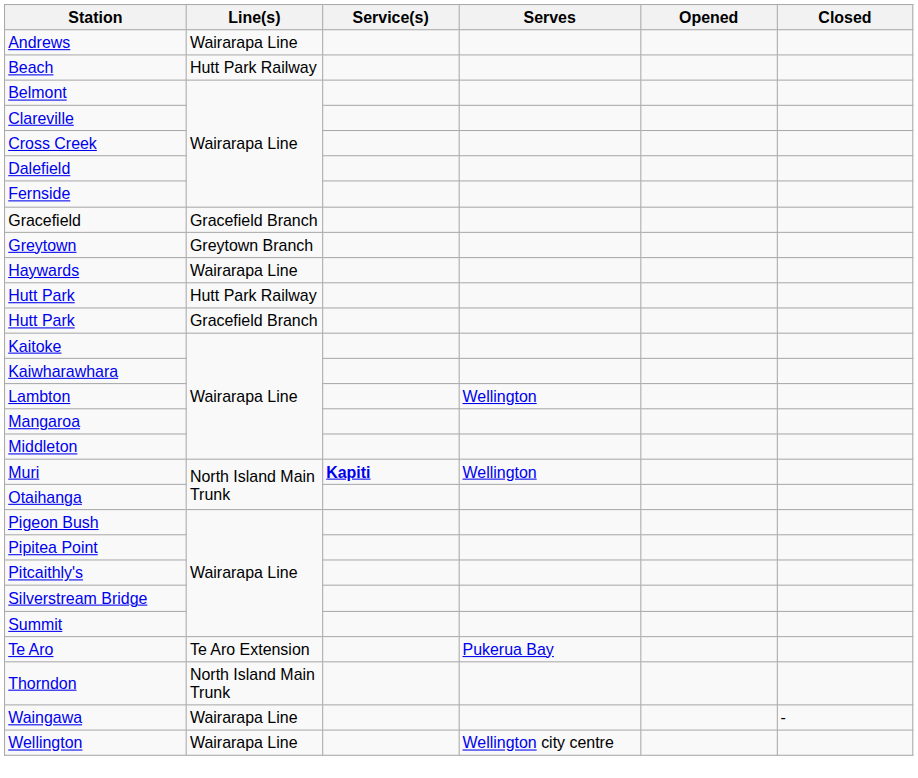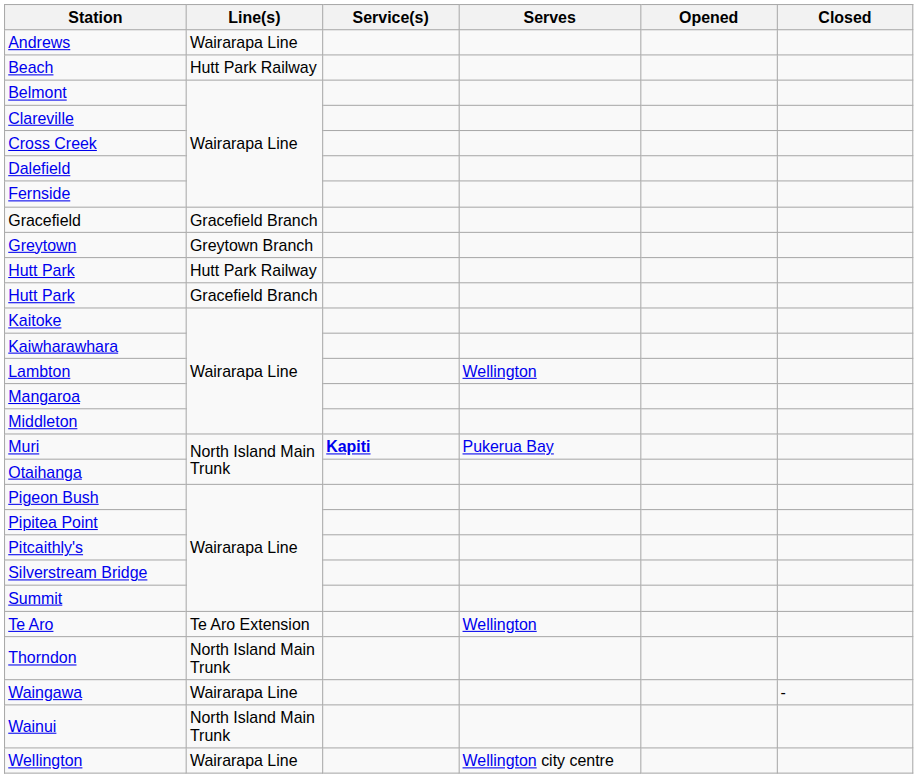- row: Haywards | Wairarapa Line
Muri | Serves: Wellington -> Pukerua Bay
Te Aro | Serves: Pukerua Bay -> Wellington
+ row: Wainui | North Island Main Trunk
